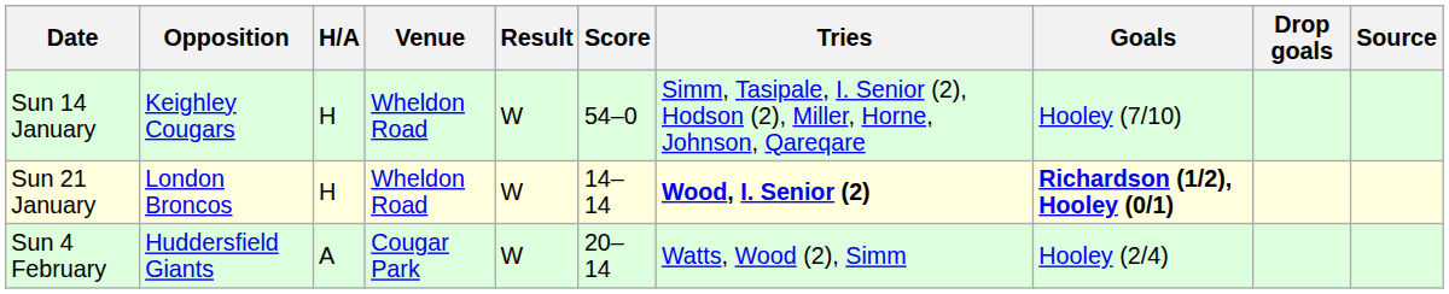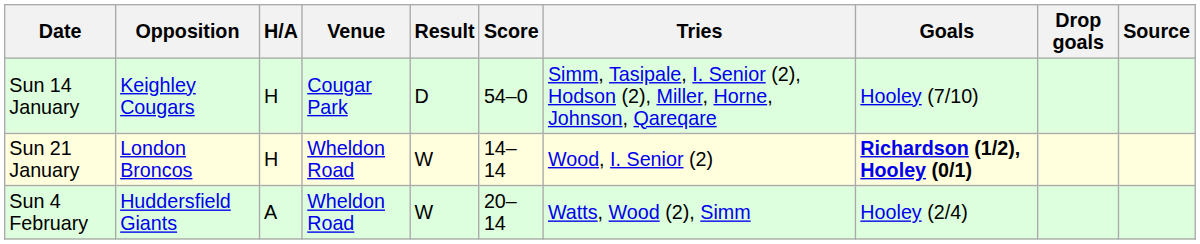Sun 14 January | Venue: Wheldon Road -> Cougar Park
Sun 14 January | Result: W -> D
Sun 21 January | Tries: bold -> normal
Sun 4 February | Venue: Cougar Park -> Wheldon Road
